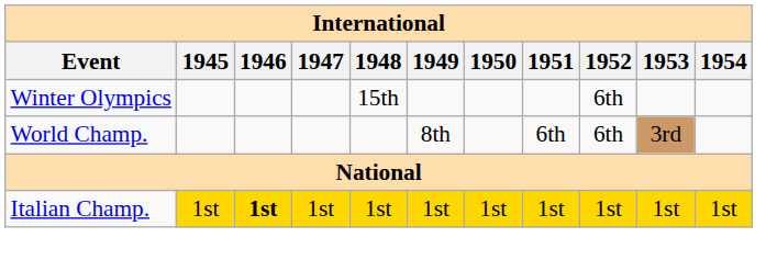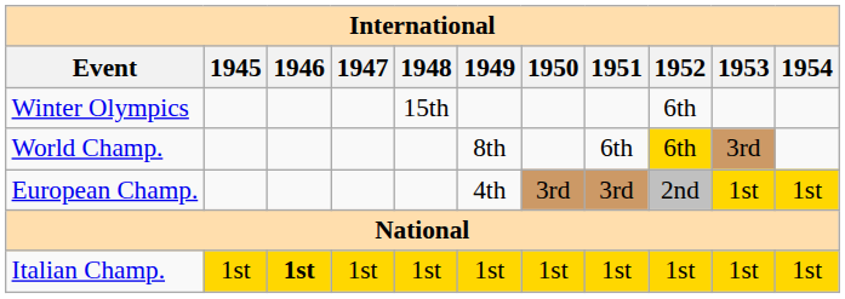World Champ. | 1952: no background -> gold background
+ row: European Champ. | 4th | 3rd | 3rd | 2nd | 1st | 1st
